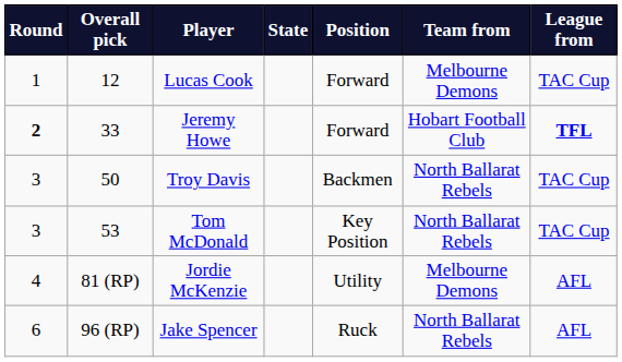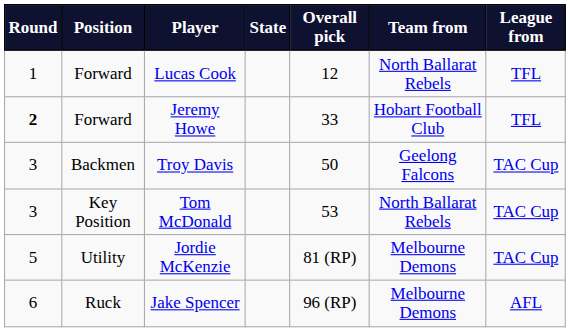columns swapped: Overall pick <-> Position
Lucas Cook | Team from: Melbourne Demons -> North Ballarat Rebels
Lucas Cook | League from: TAC Cup -> TFL
Jeremy Howe | League from: bold -> normal
Troy Davis | Team from: North Ballarat Rebels -> Geelong Falcons
Jordie McKenzie | Round: 4 -> 5
Jordie McKenzie | League from: AFL -> TAC Cup
Jake Spencer | Team from: North Ballarat Rebels -> Melbourne Demons
